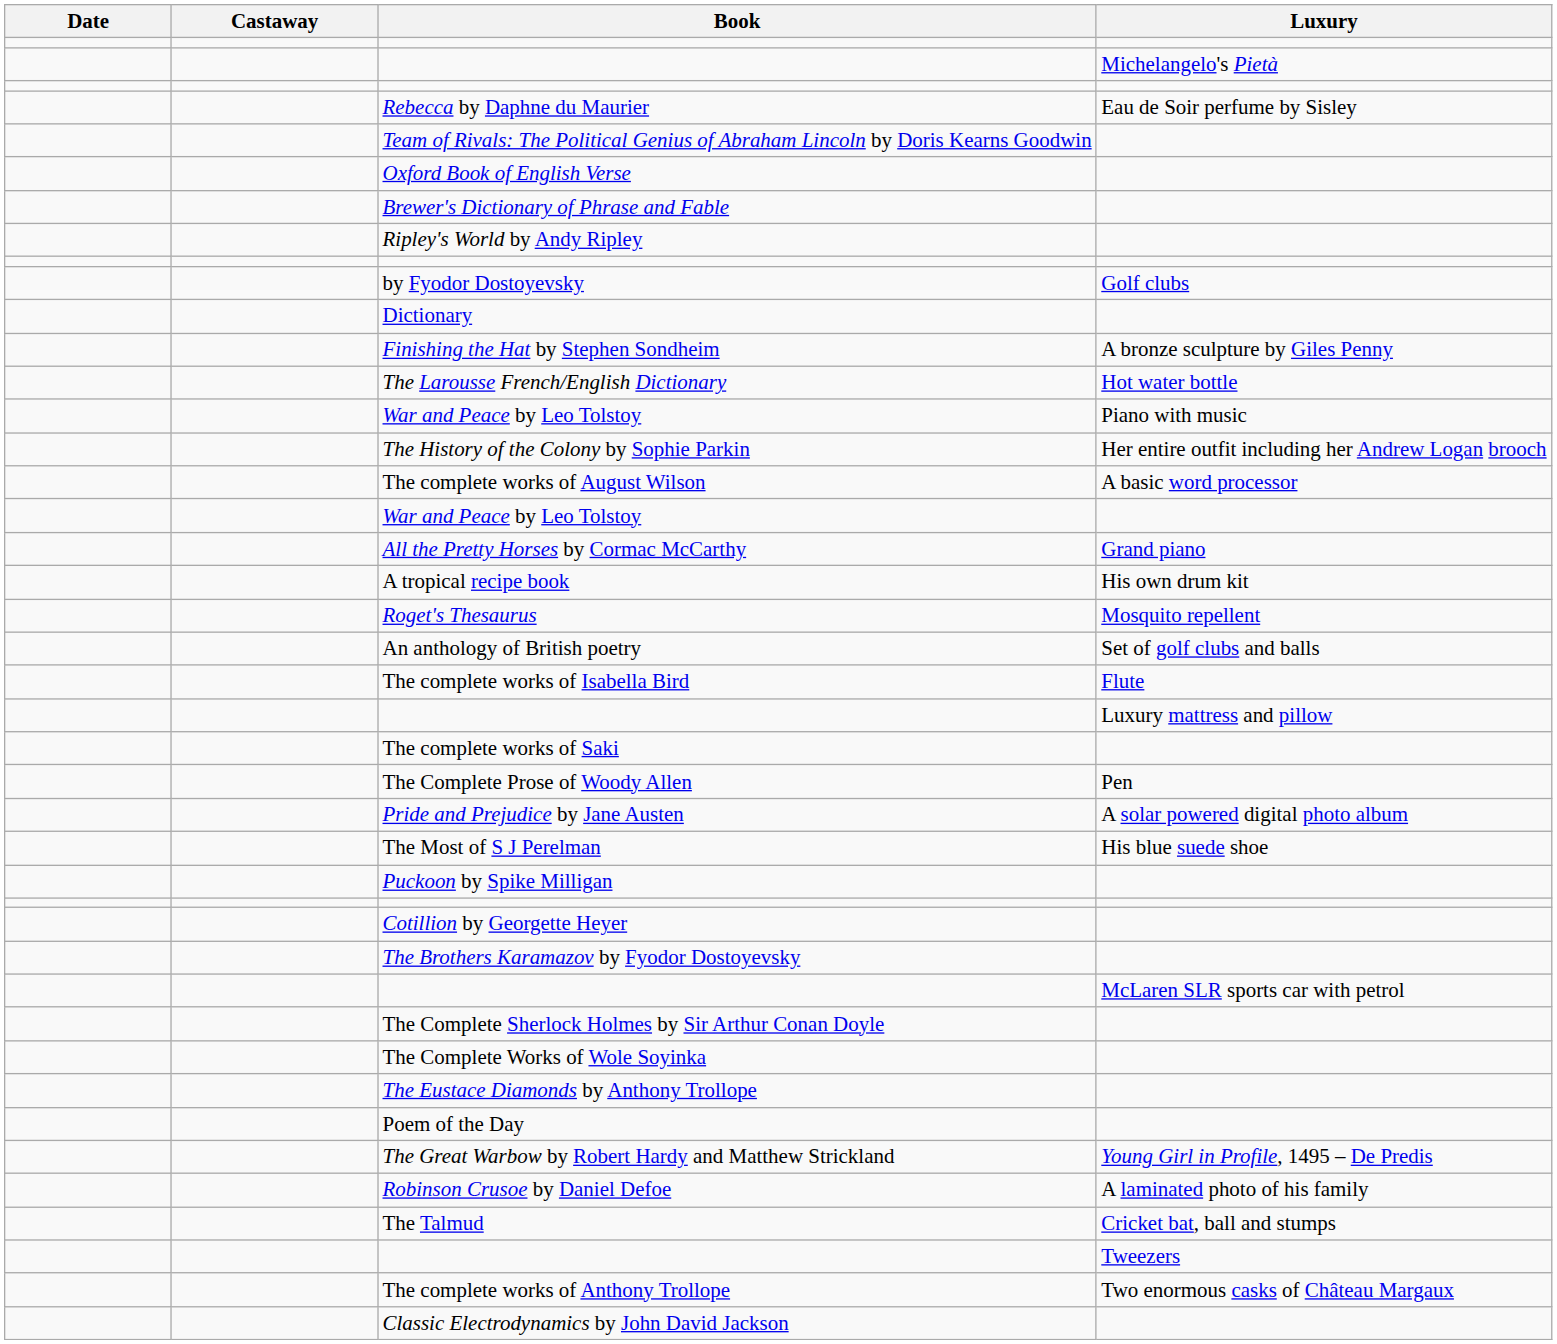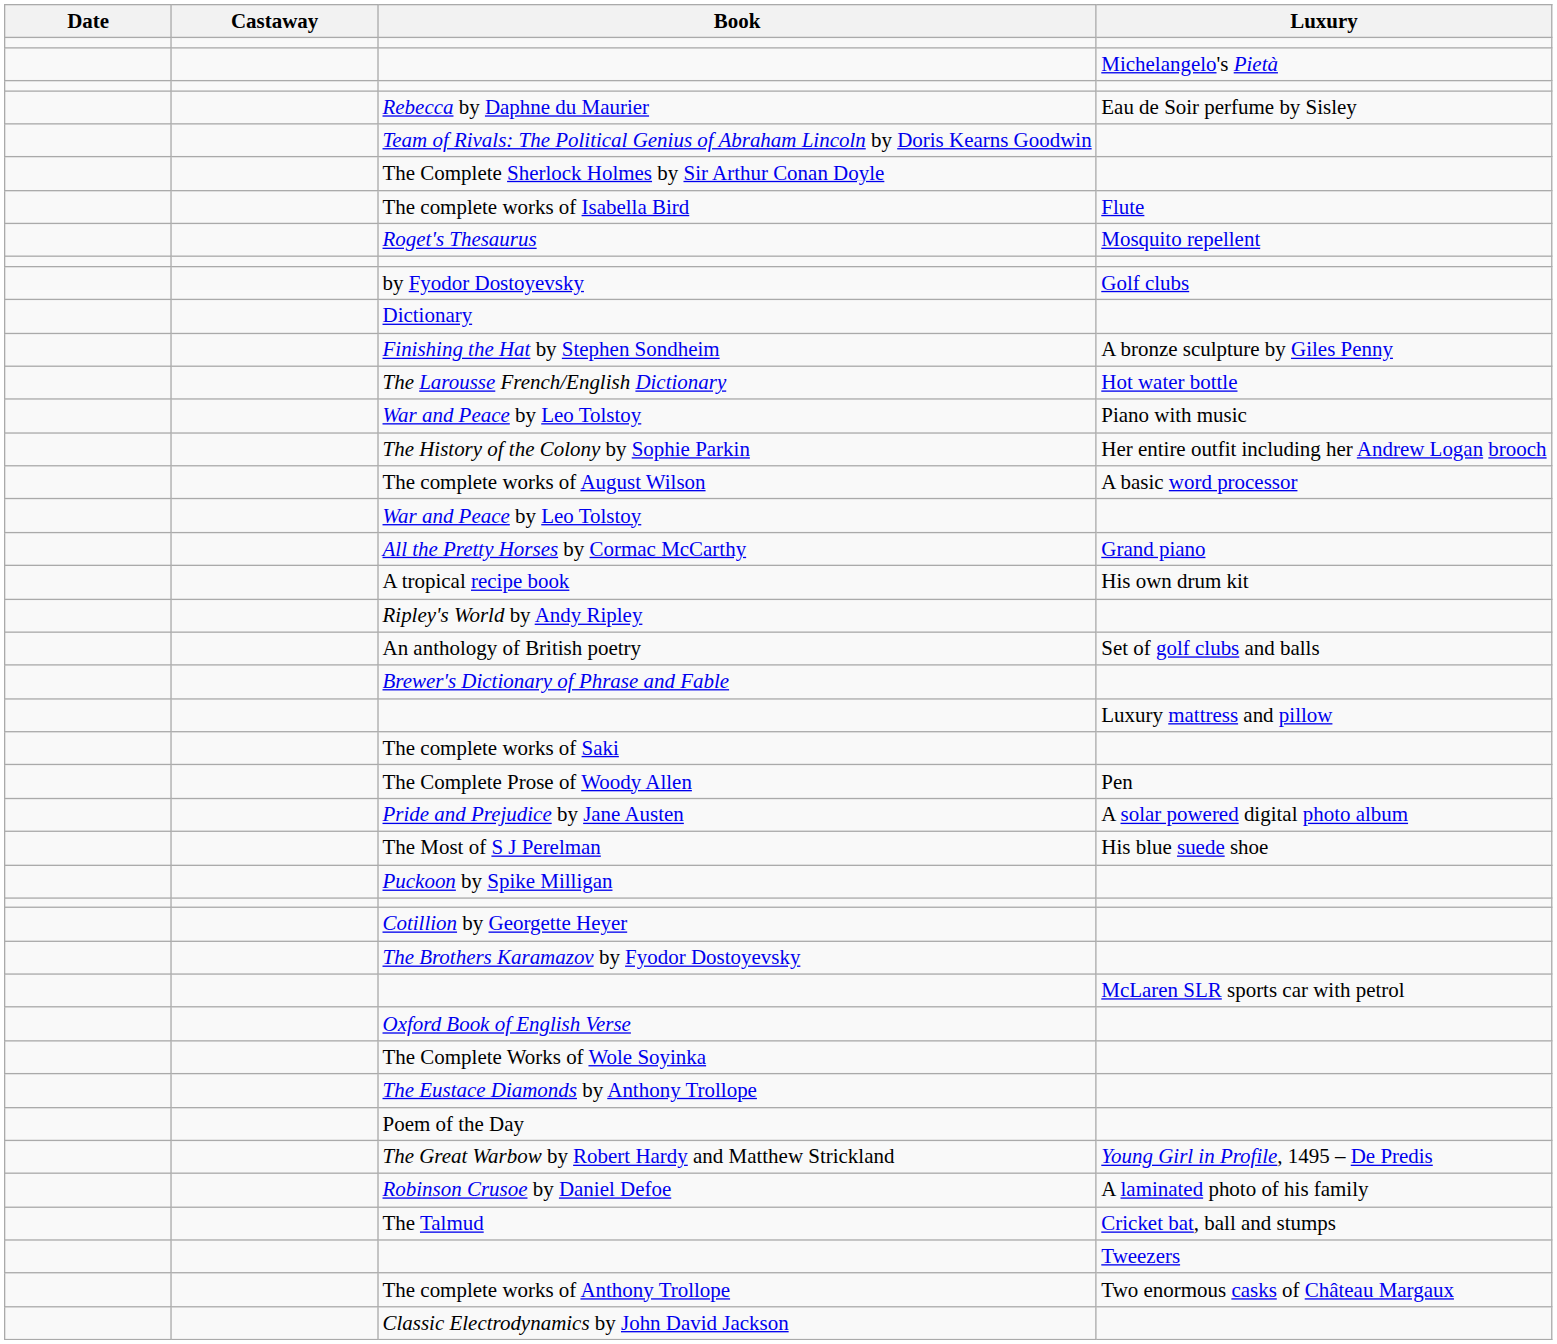rows swapped: Oxford Book of English Verse <-> The Complete Sherlock Holmes by Sir Arthur Conan Doyle
rows swapped: Brewer's Dictionary of Phrase and Fable <-> The complete works of Isabella Bird
rows swapped: Ripley's World by Andy Ripley <-> Roget's Thesaurus
